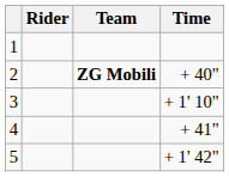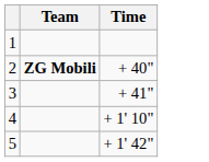- column: Rider
3 | Time: + 1' 10" -> + 41"
4 | Time: + 41" -> + 1' 10"
